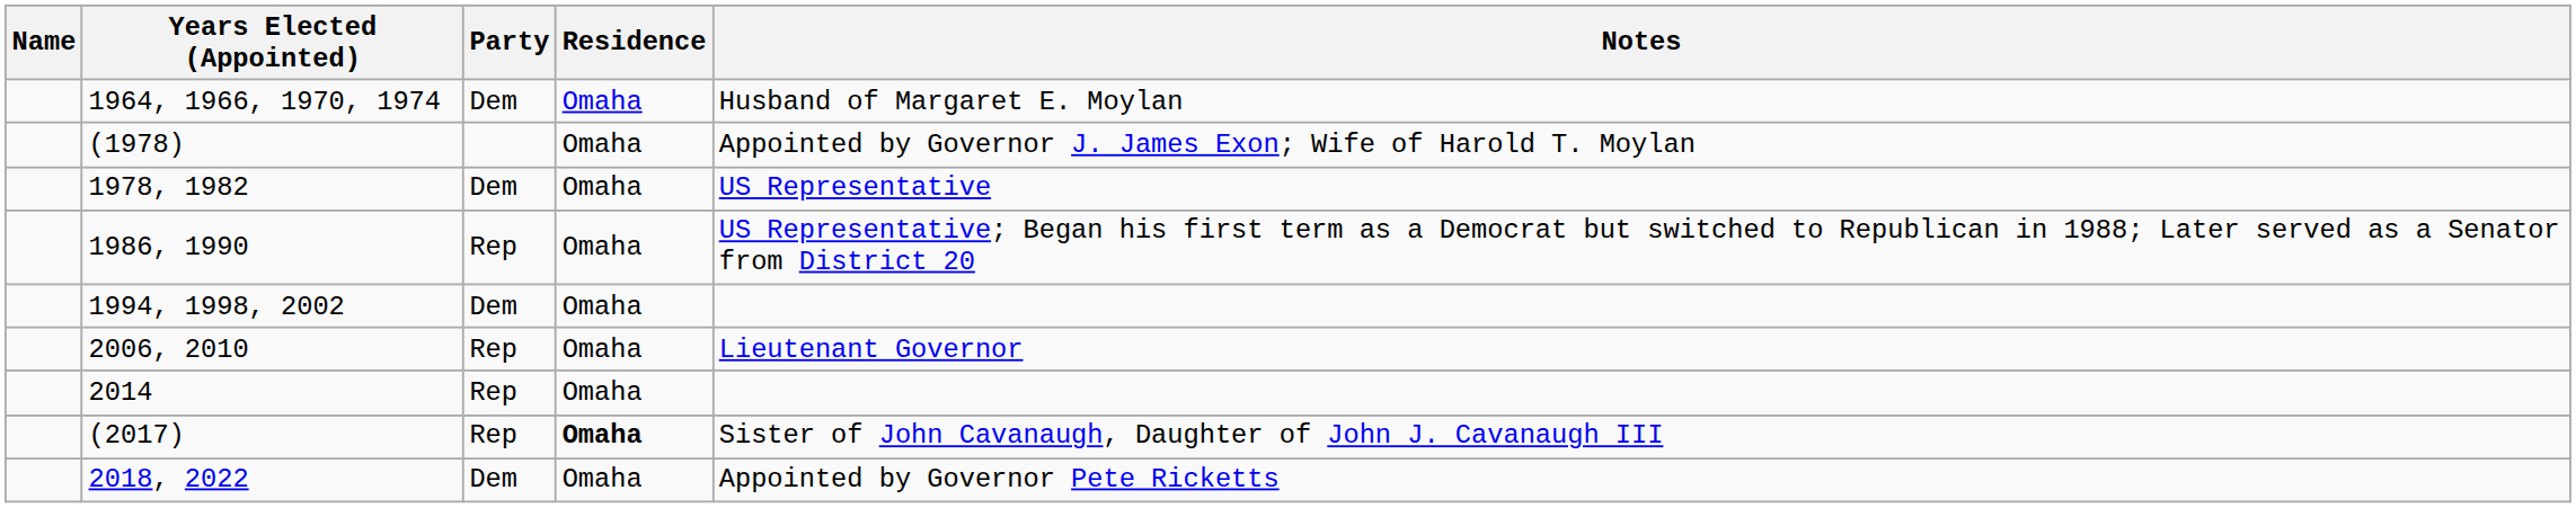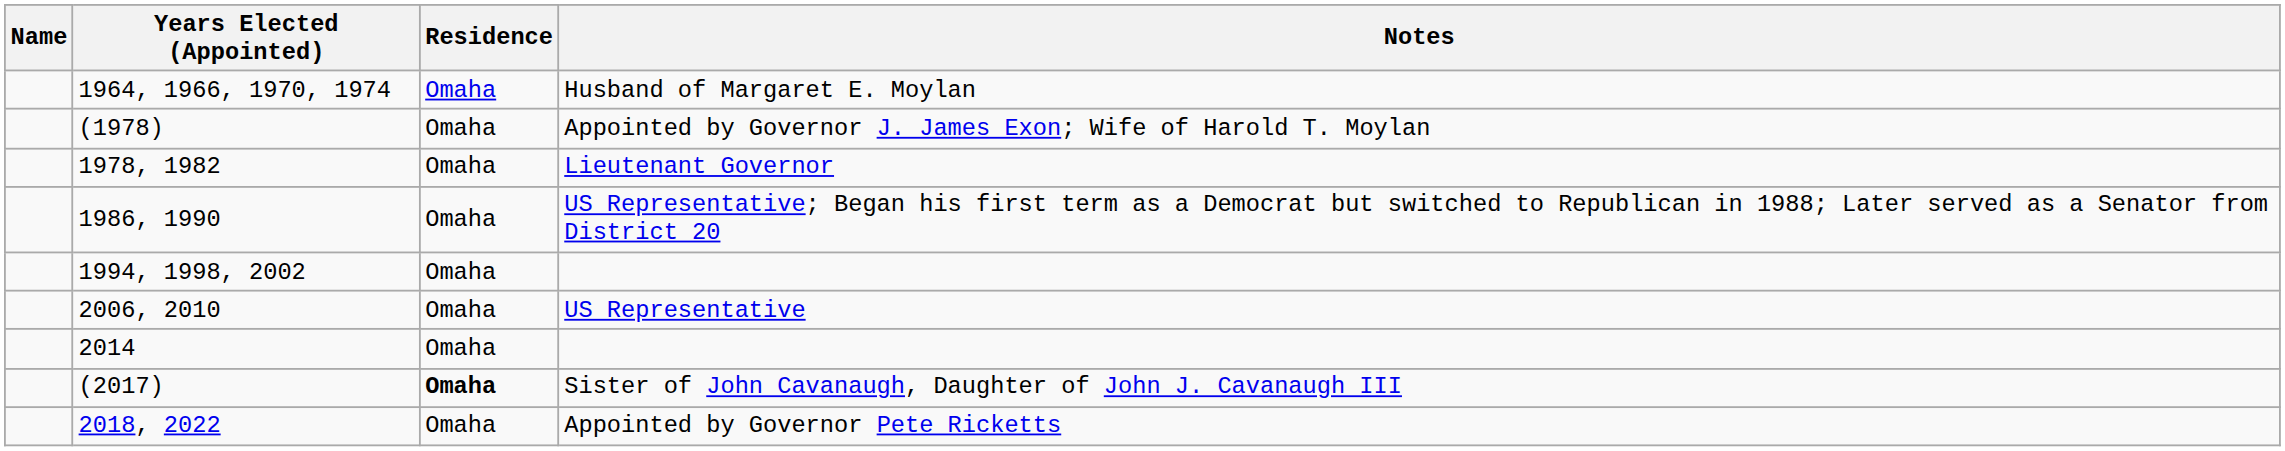- column: Party | Dem | Dem | Rep | Dem | Rep | Rep | Rep | Dem
1978, 1982 | Notes: US Representative -> Lieutenant Governor
2006, 2010 | Notes: Lieutenant Governor -> US Representative
